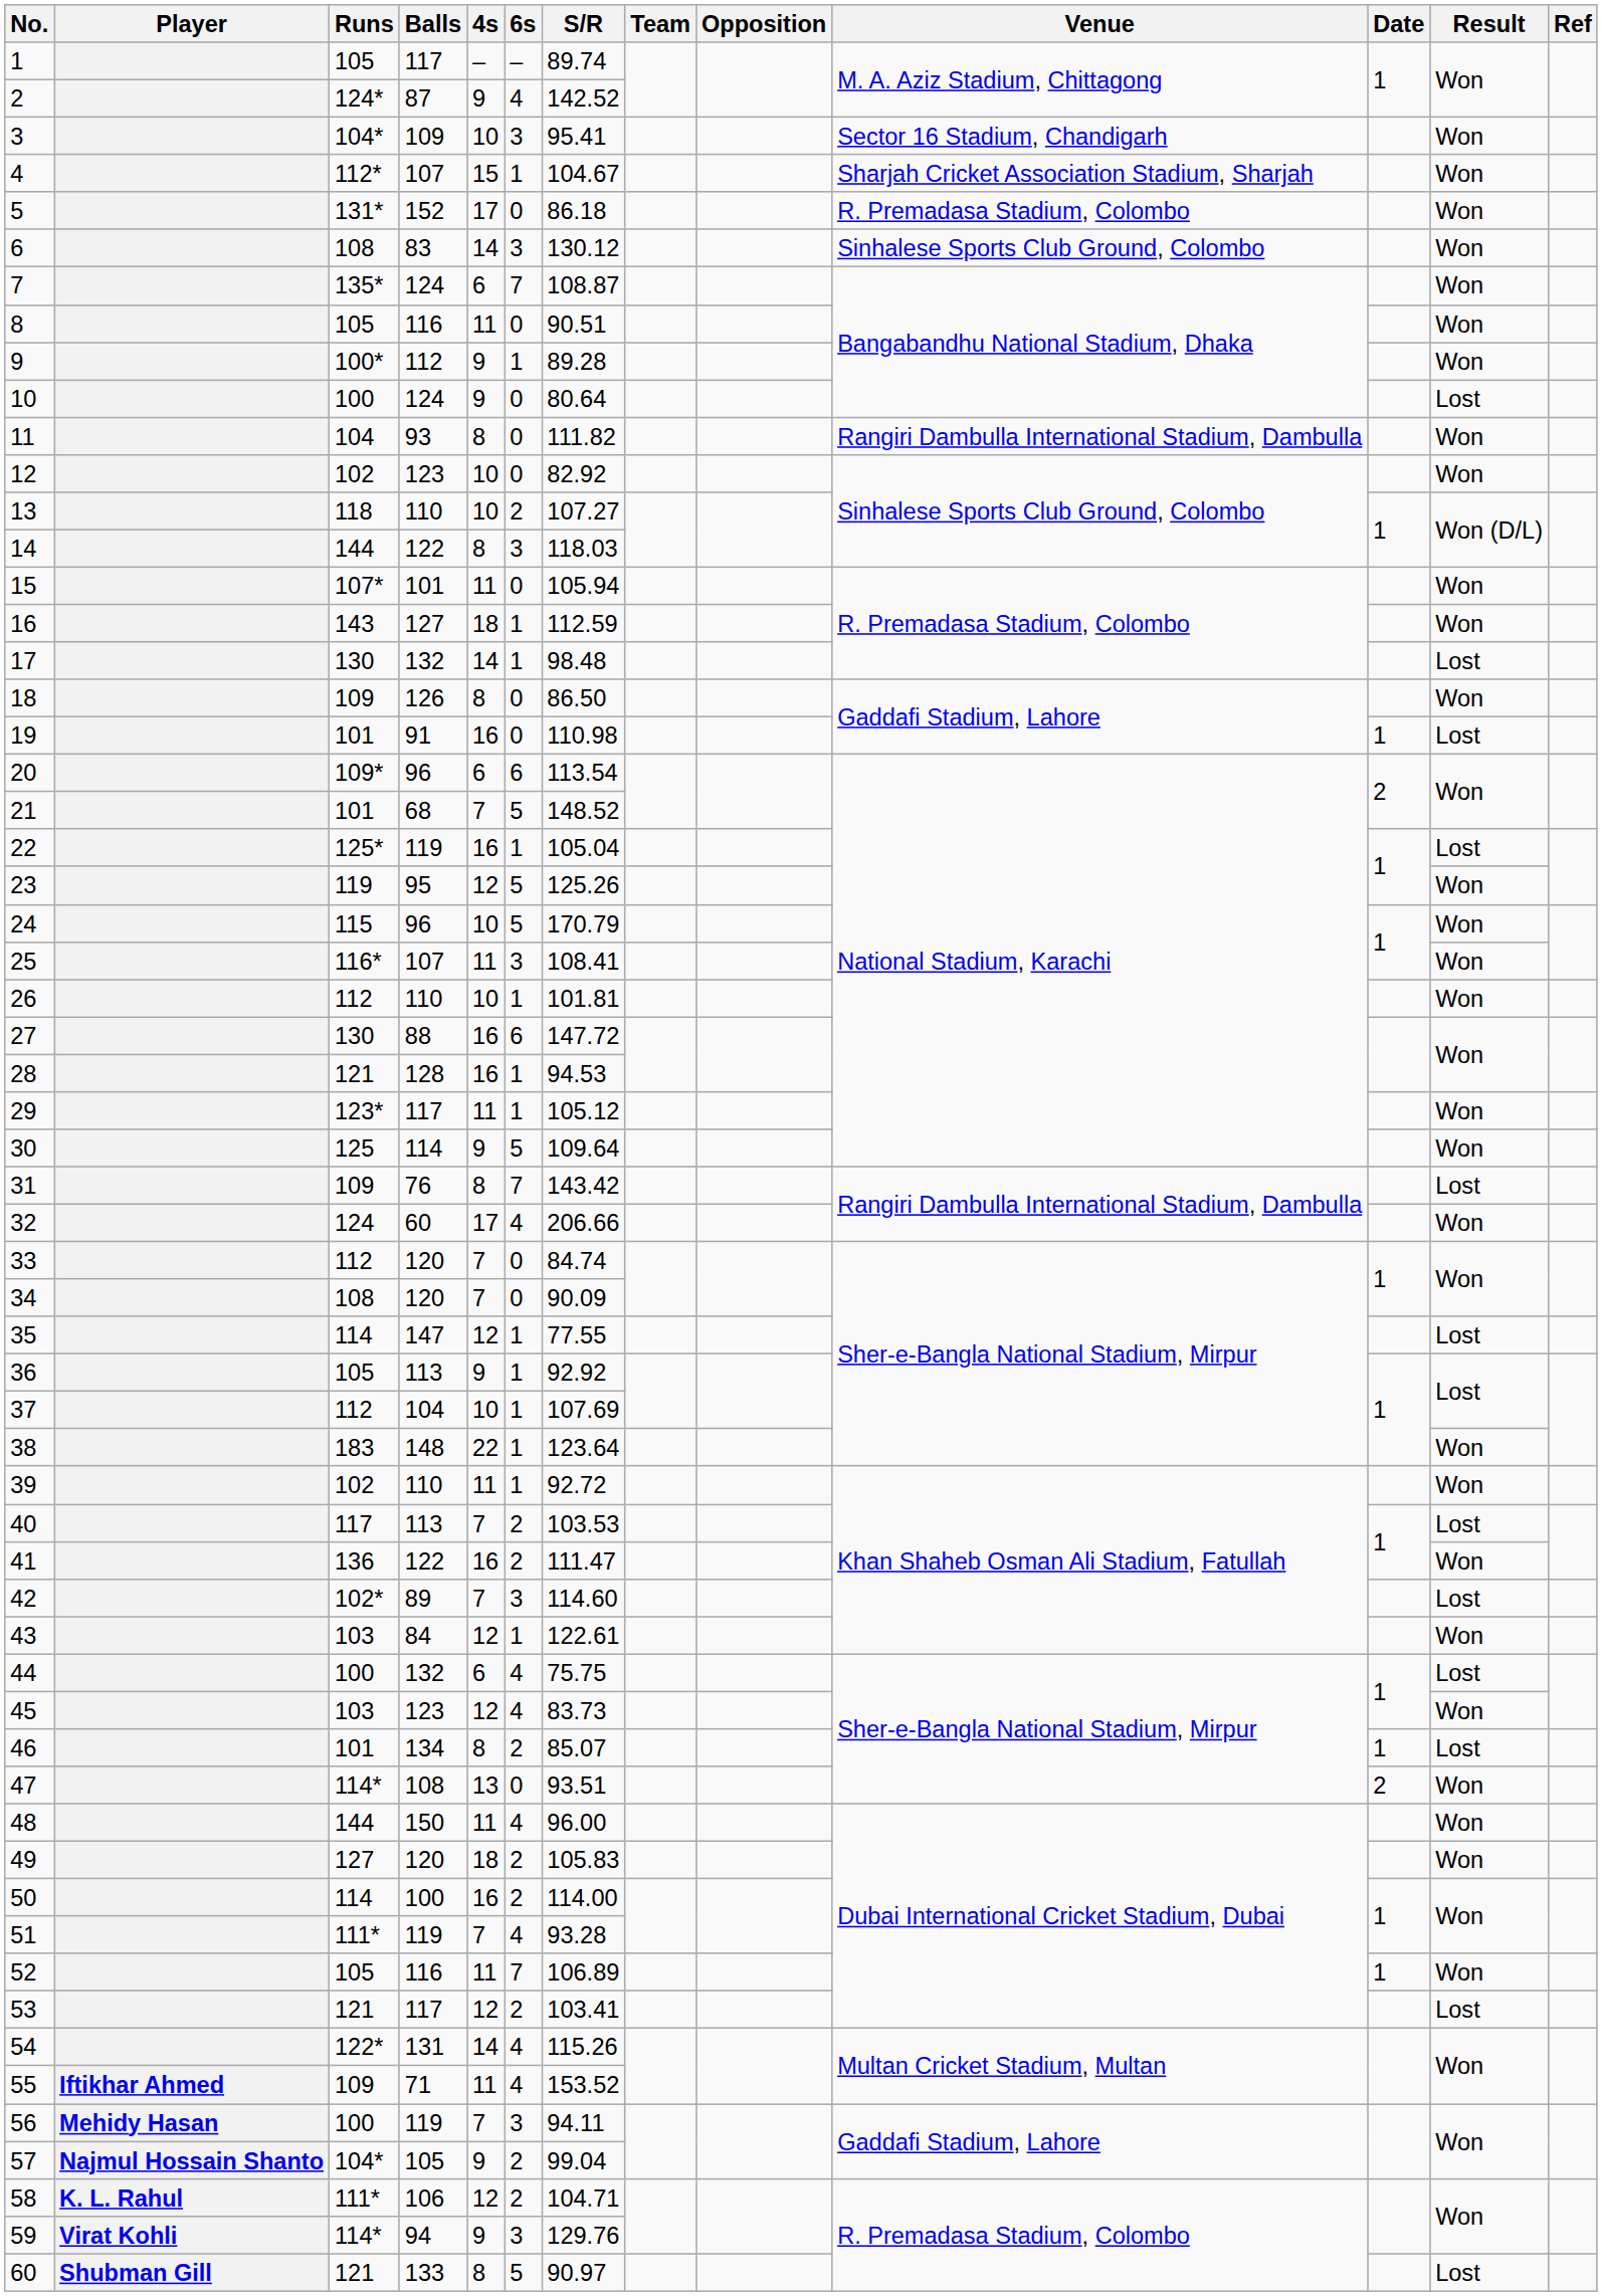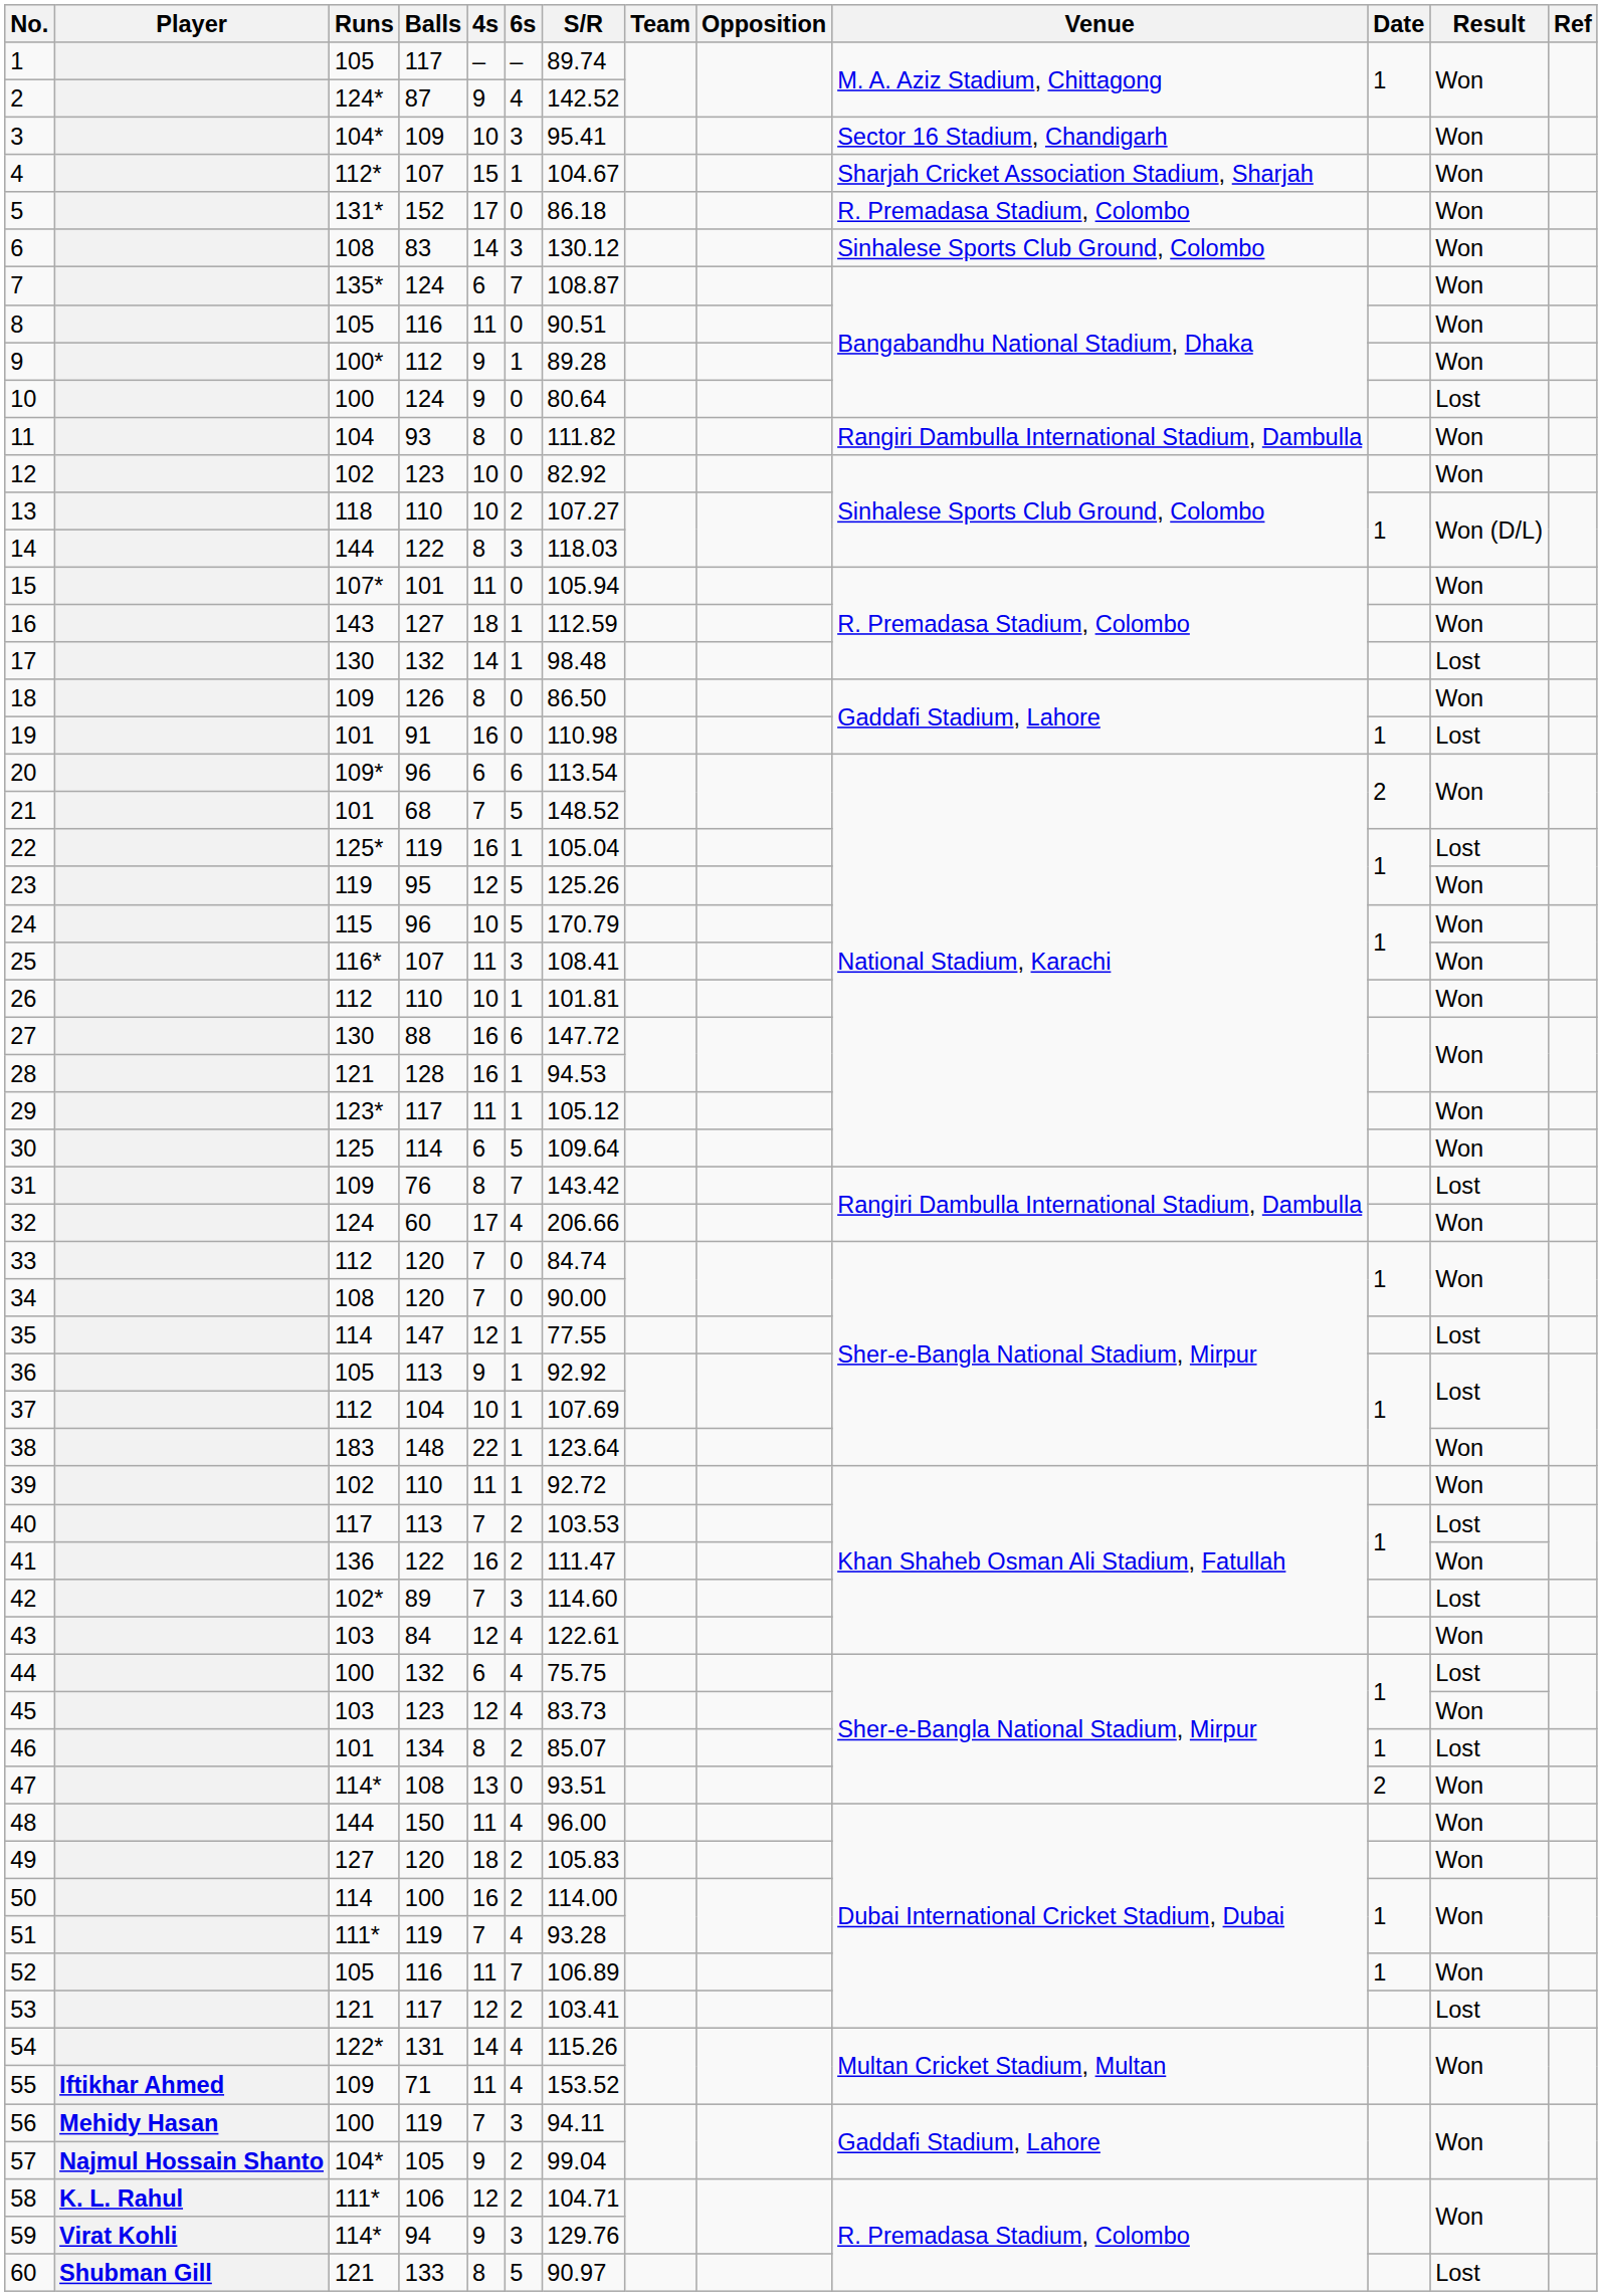30 | 4s: 9 -> 6
34 | S/R: 90.09 -> 90.00
43 | 6s: 1 -> 4
